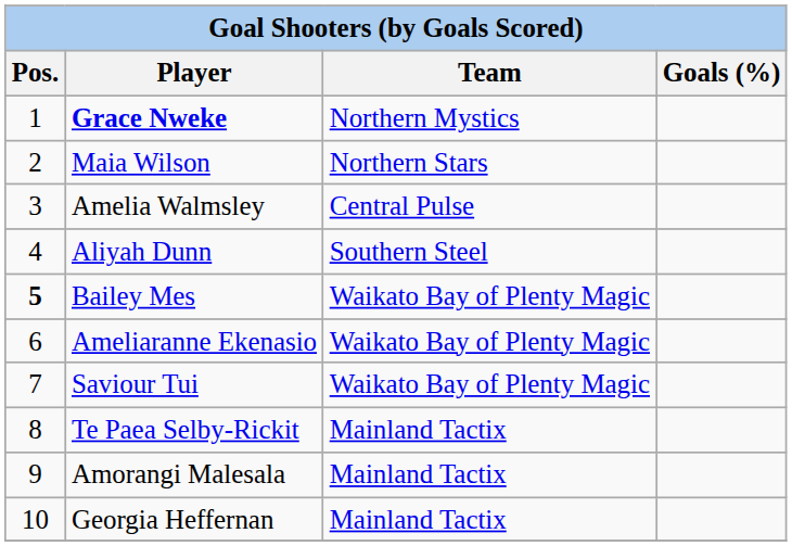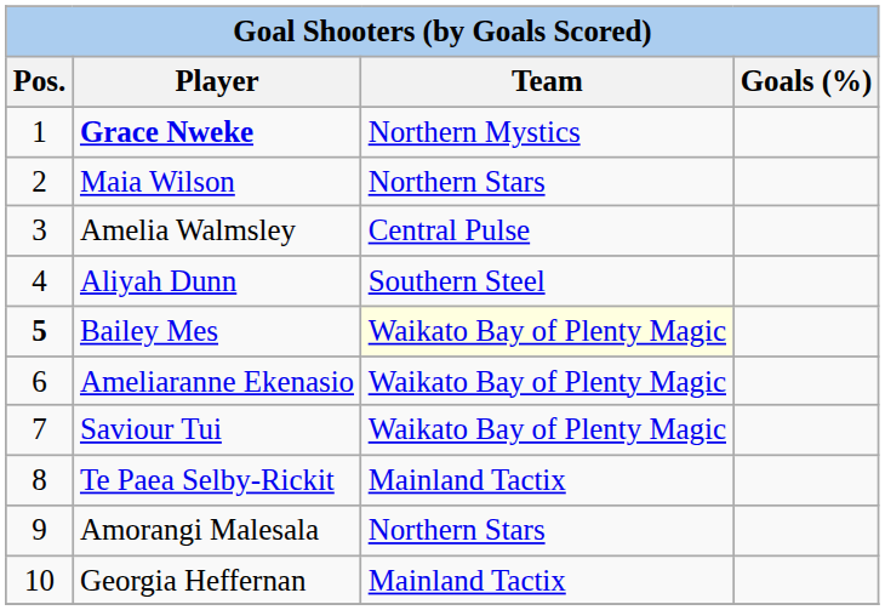Bailey Mes | Team: no background -> lightyellow background
Amorangi Malesala | Team: Mainland Tactix -> Northern Stars
